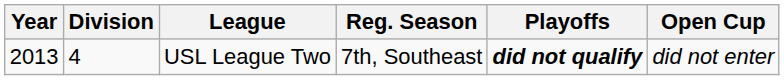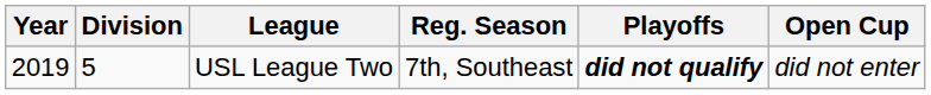USL League Two | Year: 2013 -> 2019
USL League Two | Division: 4 -> 5
